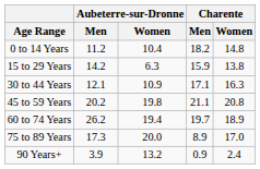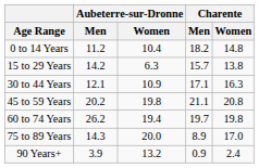15 to 29 Years | Charente / Men: 15.9 -> 15.7
60 to 74 Years | Charente / Women: 18.9 -> 19.8
75 to 89 Years | Aubeterre-sur-Dronne / Men: 17.3 -> 14.3
